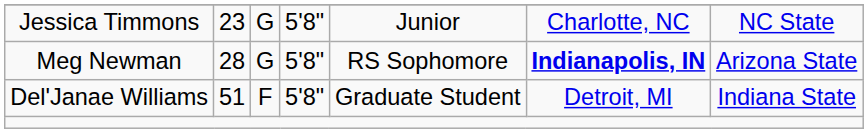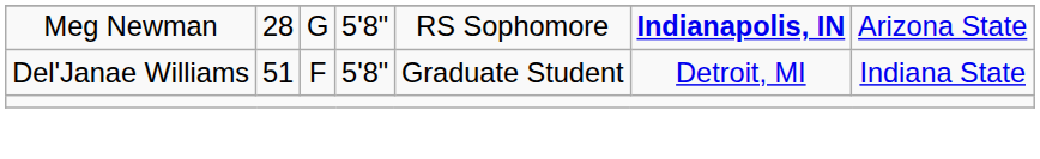- row: Jessica Timmons | 23 | G | 5'8" | Junior | Charlotte, NC | NC State
